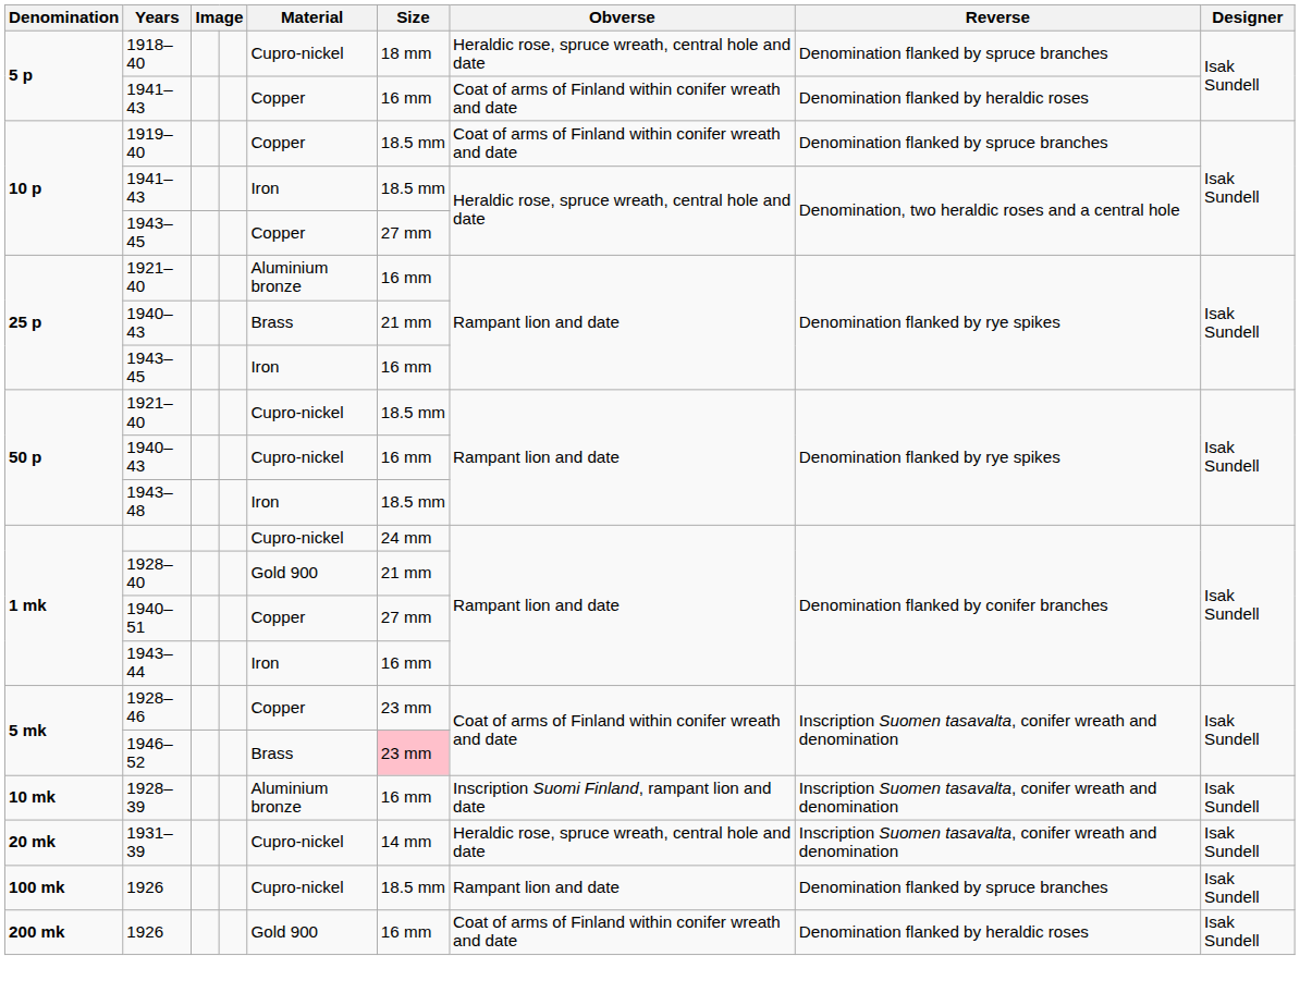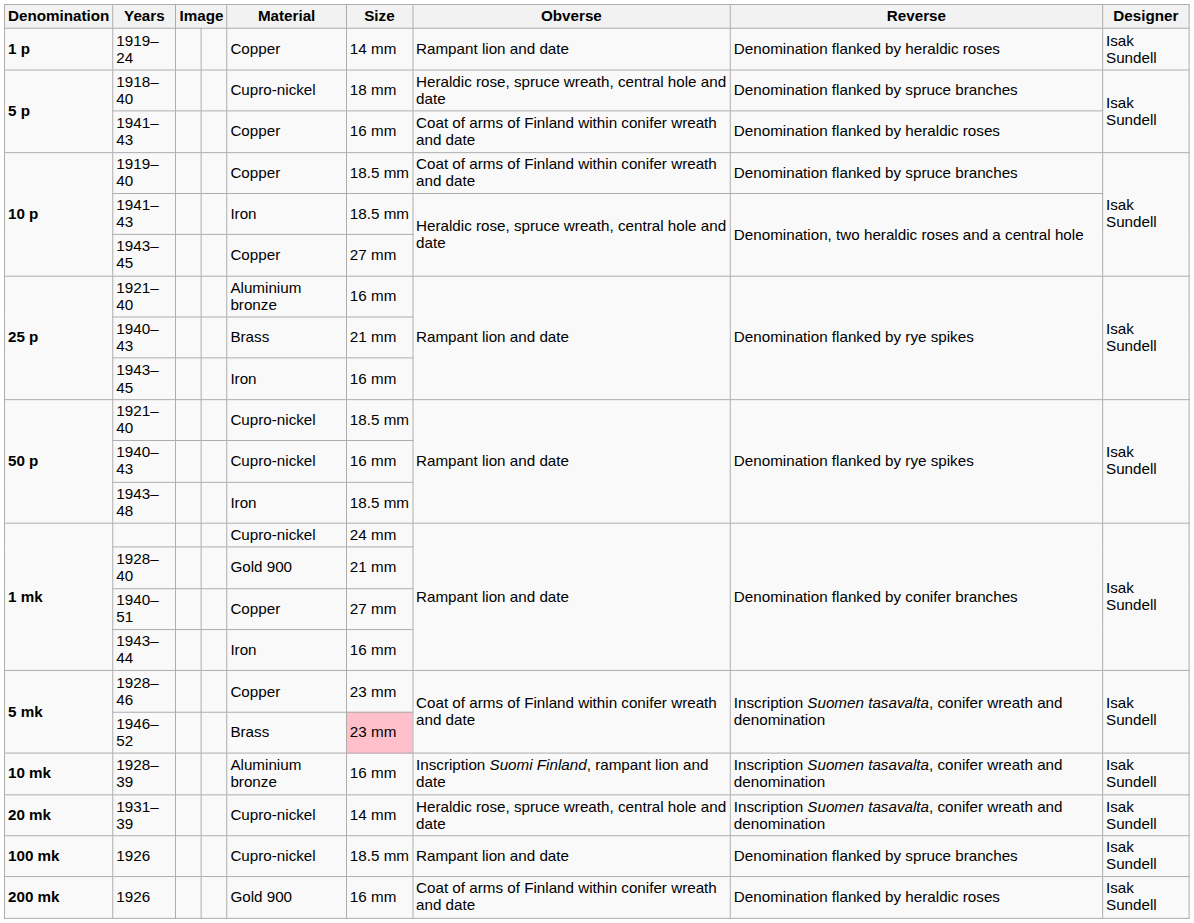+ row: 1 p | 1919–24 | Copper | 14 mm | Rampant lion and date | Denomination flanked by heraldic roses | Isak Sundell
